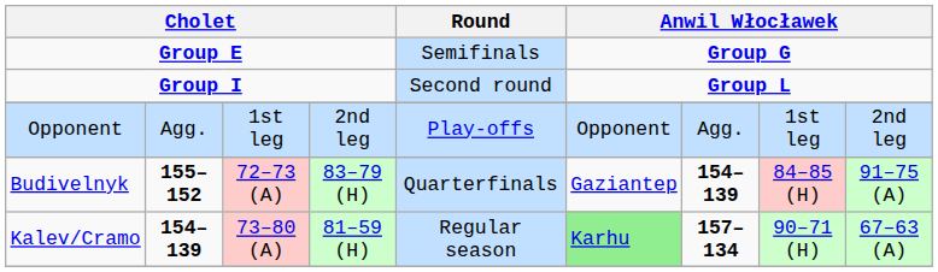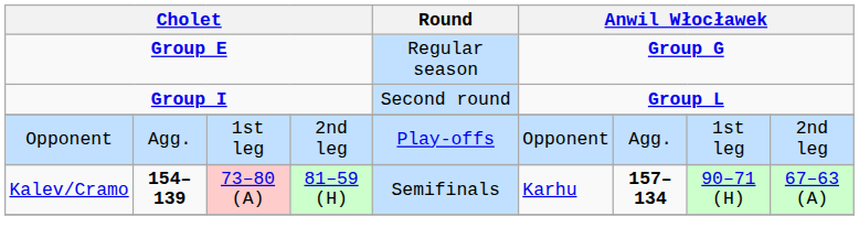Group E | Round: Semifinals -> Regular season
- row: Budivelnyk | 155–152 | 72–73 (A) | 83–79 (H) | Quarterfinals | Gaziantep | 154–139 | 84–85 (H) | 91–75 (A)
Kalev/Cramo | Round: Regular season -> Semifinals
Kalev/Cramo | column 6: lightgreen background -> no background
